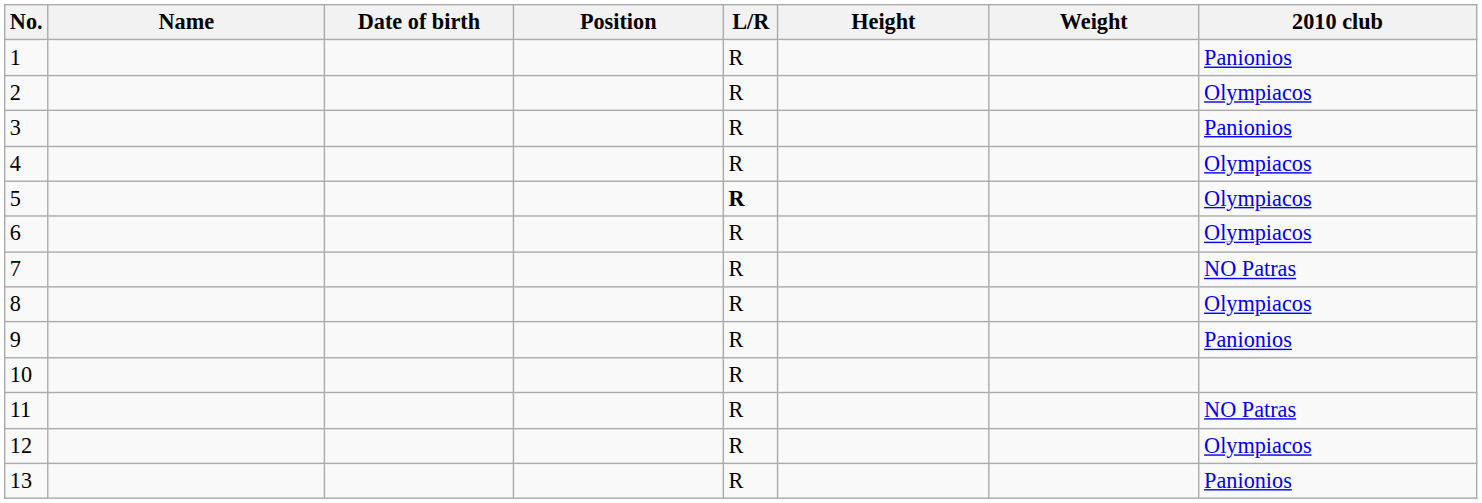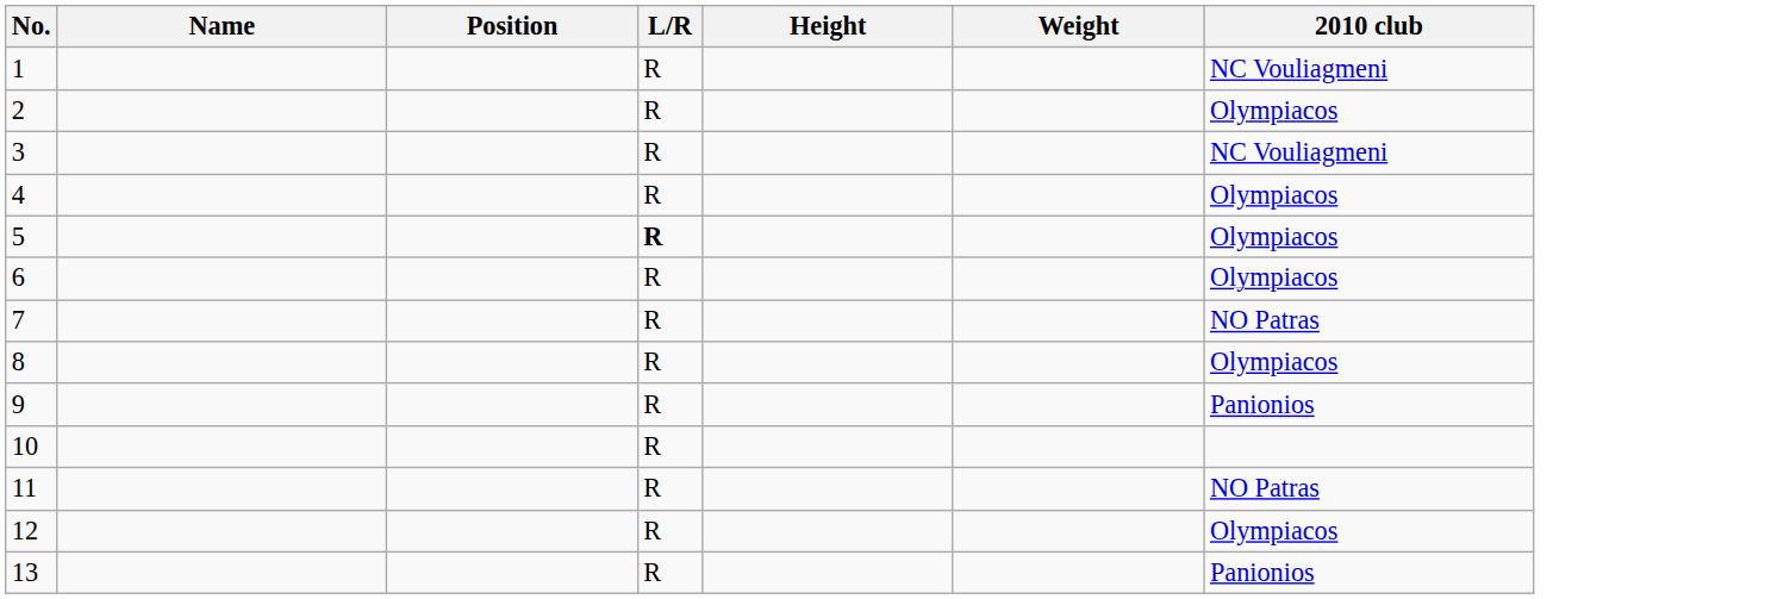- column: Date of birth
1 | 2010 club: Panionios -> NC Vouliagmeni
3 | 2010 club: Panionios -> NC Vouliagmeni
